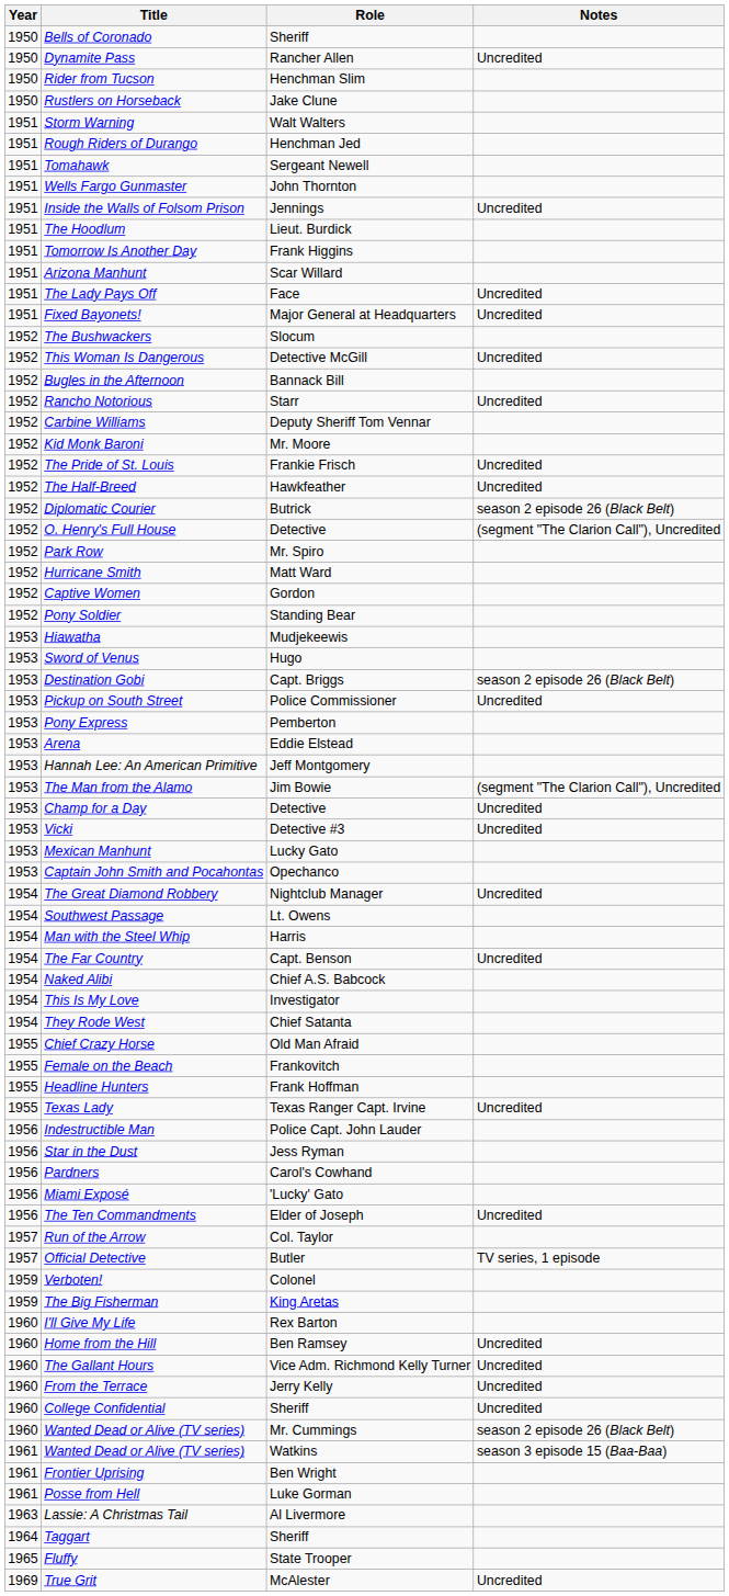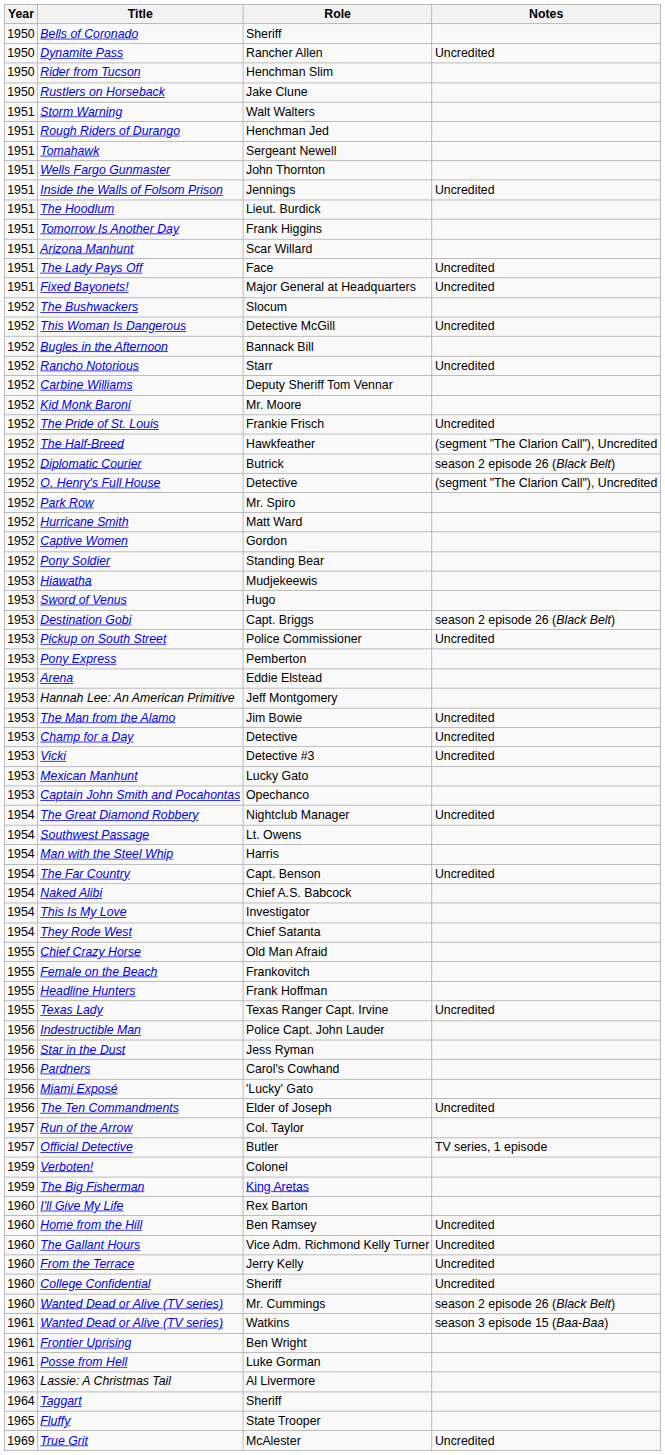The Half-Breed | Notes: Uncredited -> (segment "The Clarion Call"), Uncredited
The Man from the Alamo | Notes: (segment "The Clarion Call"), Uncredited -> Uncredited
